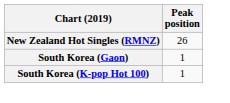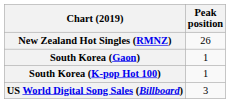+ row: US World Digital Song Sales (Billboard) | 3
